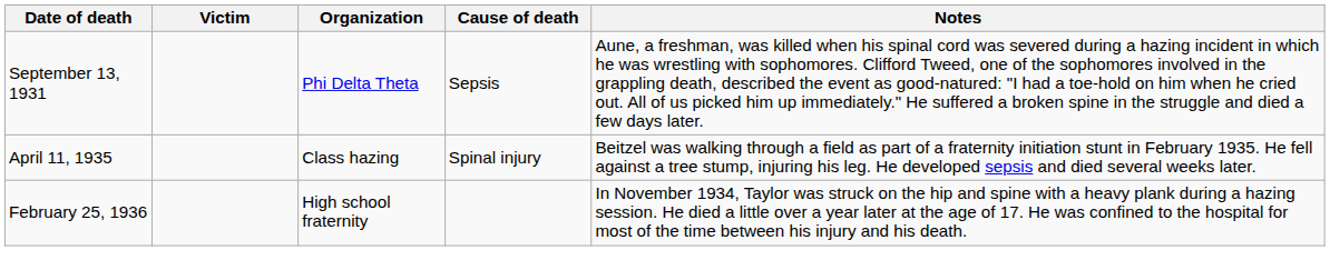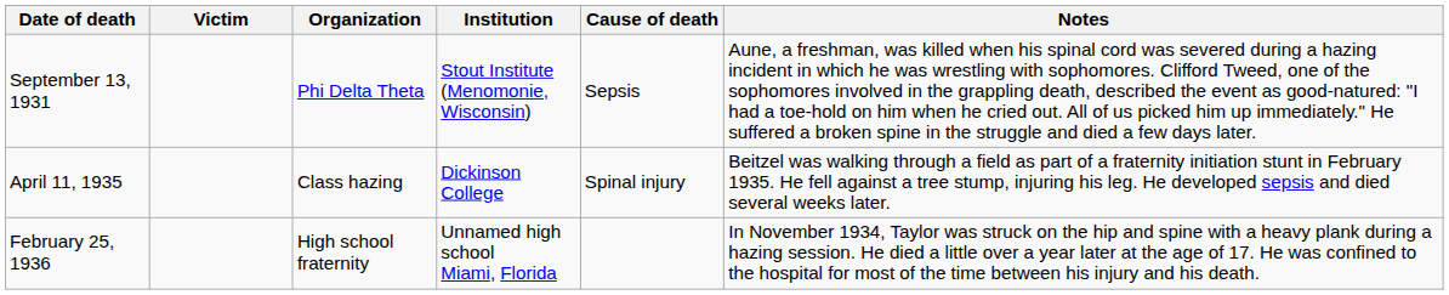+ column: Institution | Stout Institute (Menomonie, Wisconsin) | Dickinson College | Unnamed high school Miami, Florida
